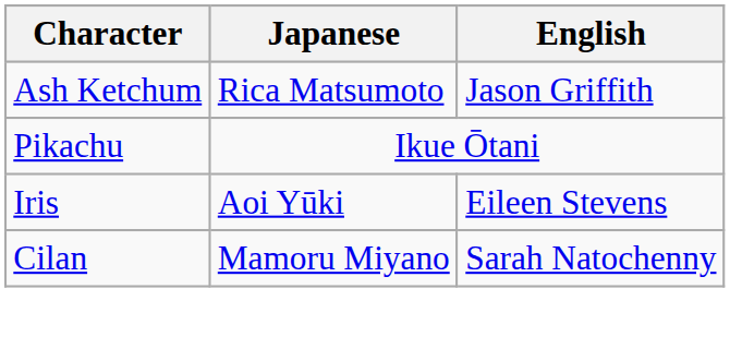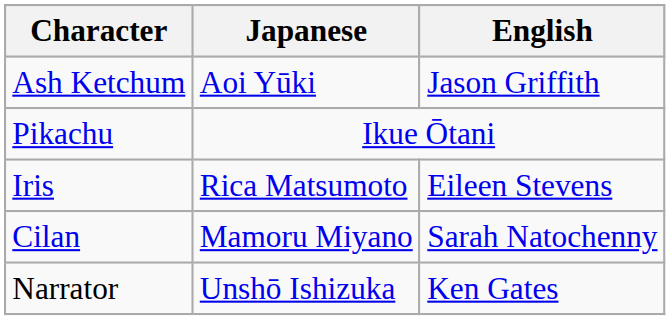Ash Ketchum | Japanese: Rica Matsumoto -> Aoi Yūki
Iris | Japanese: Aoi Yūki -> Rica Matsumoto
+ row: Narrator | Unshō Ishizuka | Ken Gates
